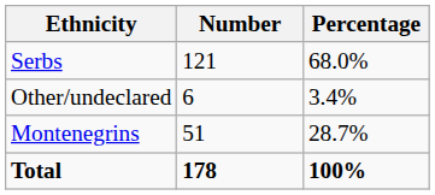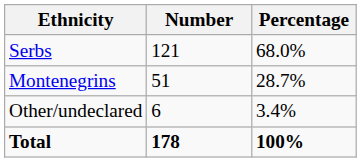rows swapped: Montenegrins <-> Other/undeclared
